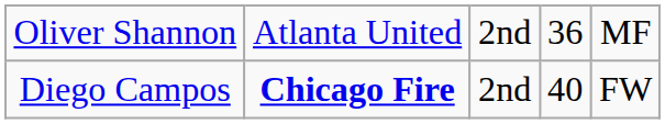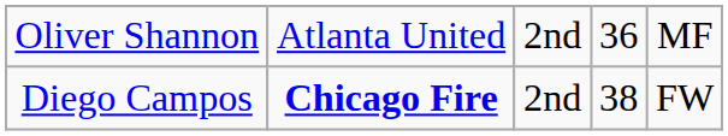Diego Campos | column 4: 40 -> 38
